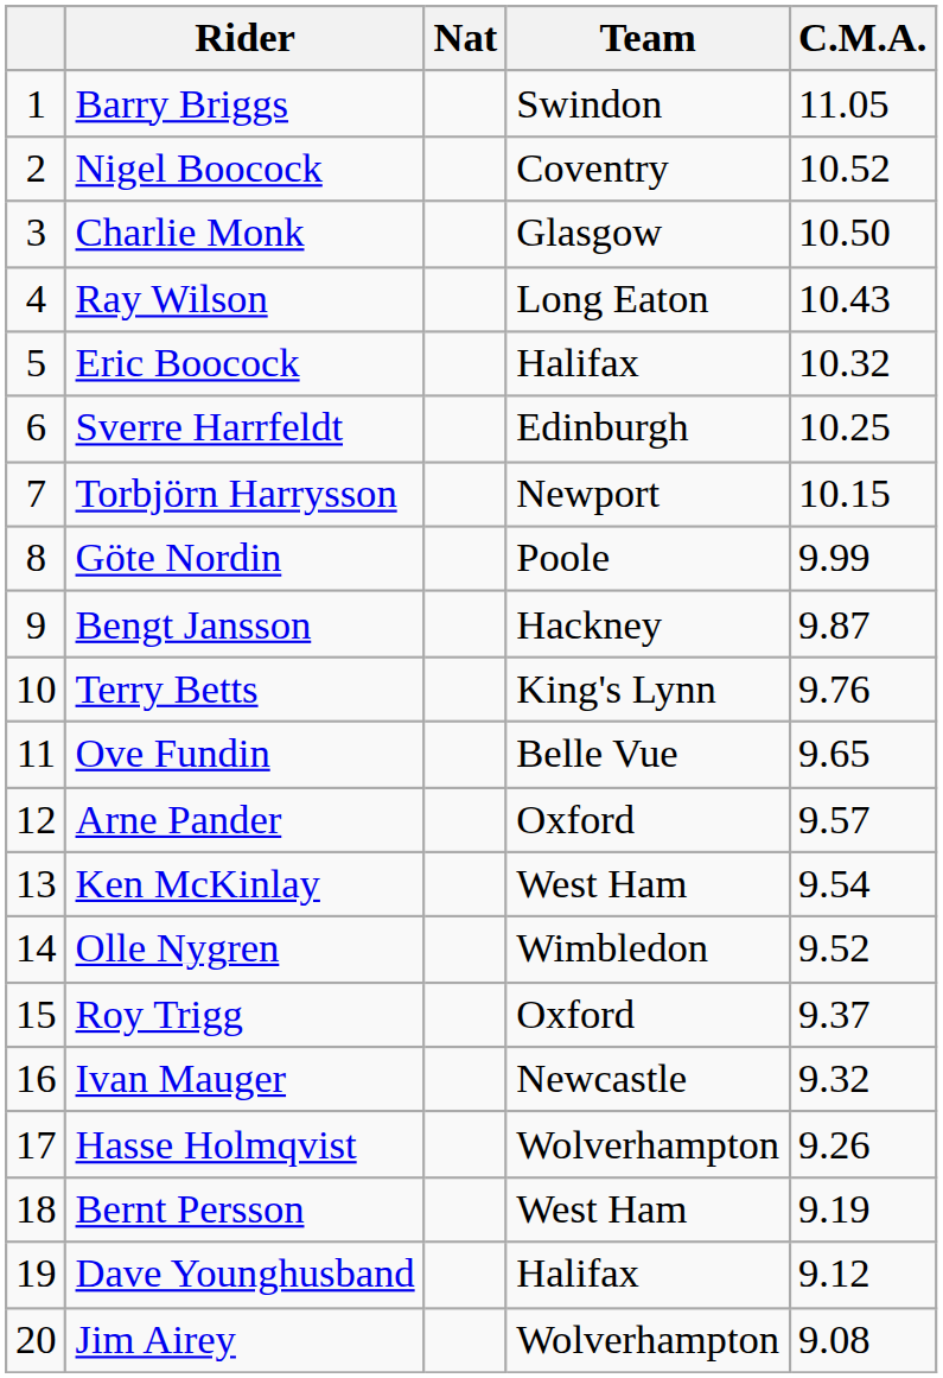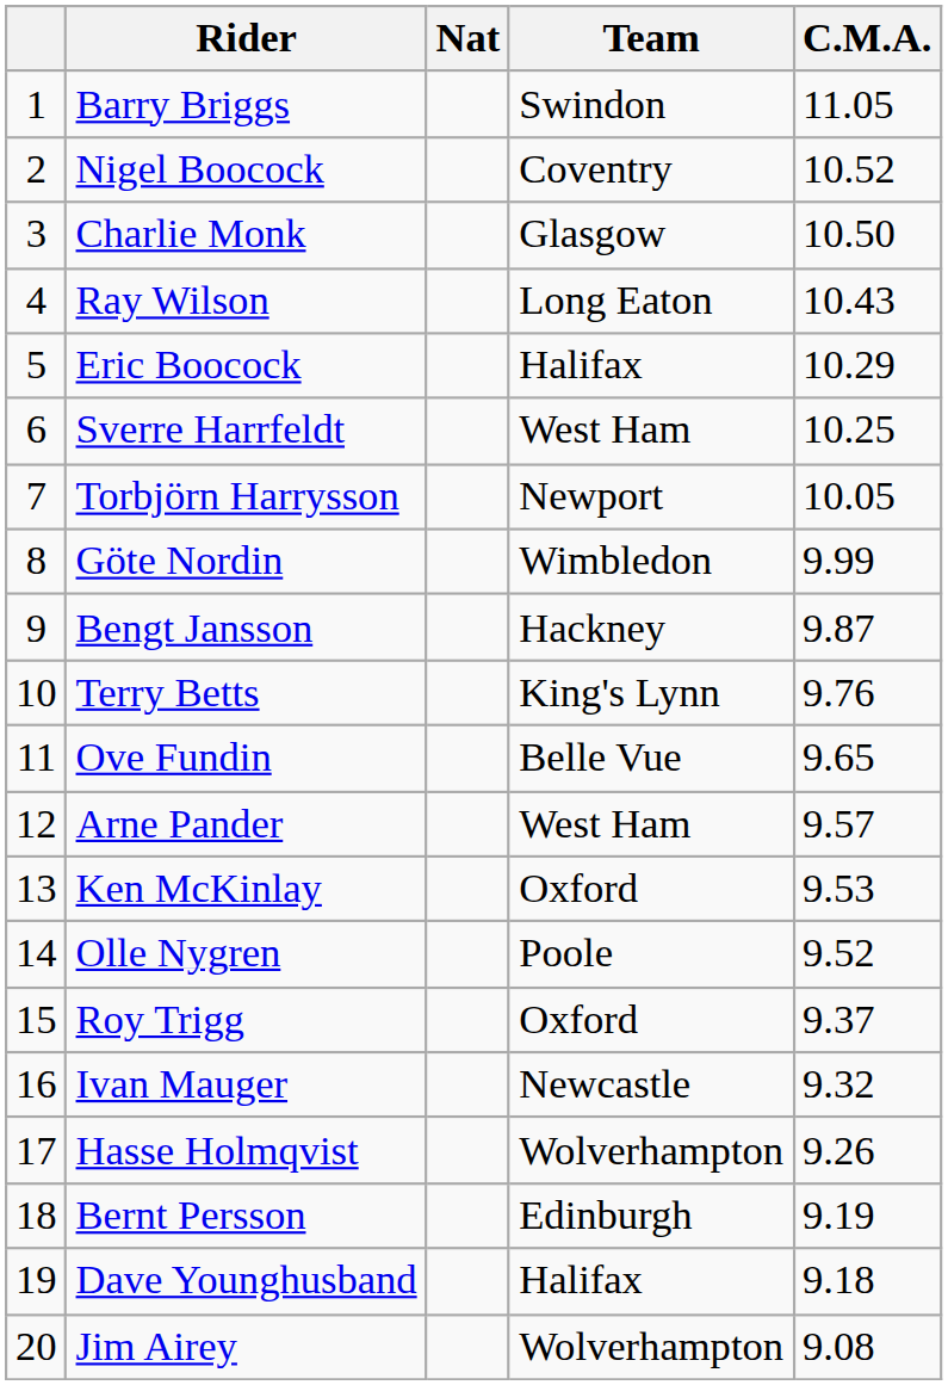Eric Boocock | C.M.A.: 10.32 -> 10.29
Sverre Harrfeldt | Team: Edinburgh -> West Ham
Torbjörn Harrysson | C.M.A.: 10.15 -> 10.05
Göte Nordin | Team: Poole -> Wimbledon
Arne Pander | Team: Oxford -> West Ham
Ken McKinlay | Team: West Ham -> Oxford
Ken McKinlay | C.M.A.: 9.54 -> 9.53
Olle Nygren | Team: Wimbledon -> Poole
Bernt Persson | Team: West Ham -> Edinburgh
Dave Younghusband | C.M.A.: 9.12 -> 9.18
